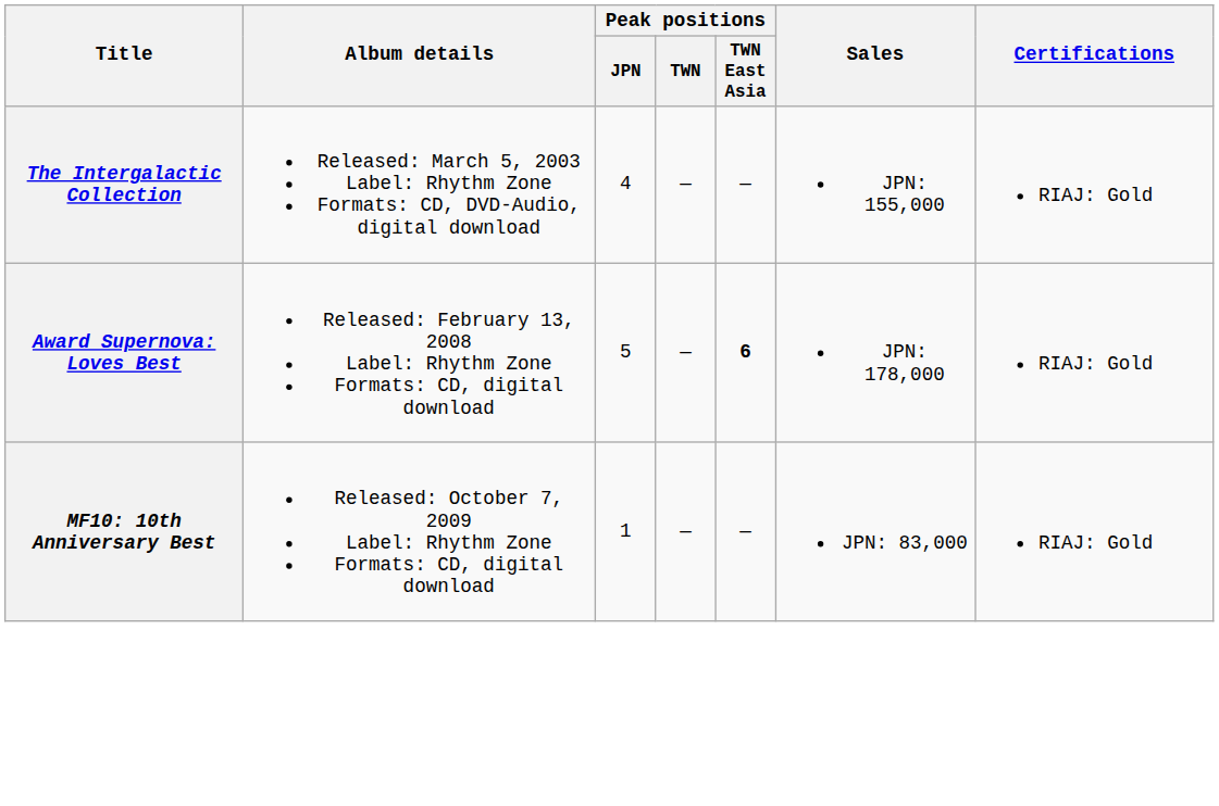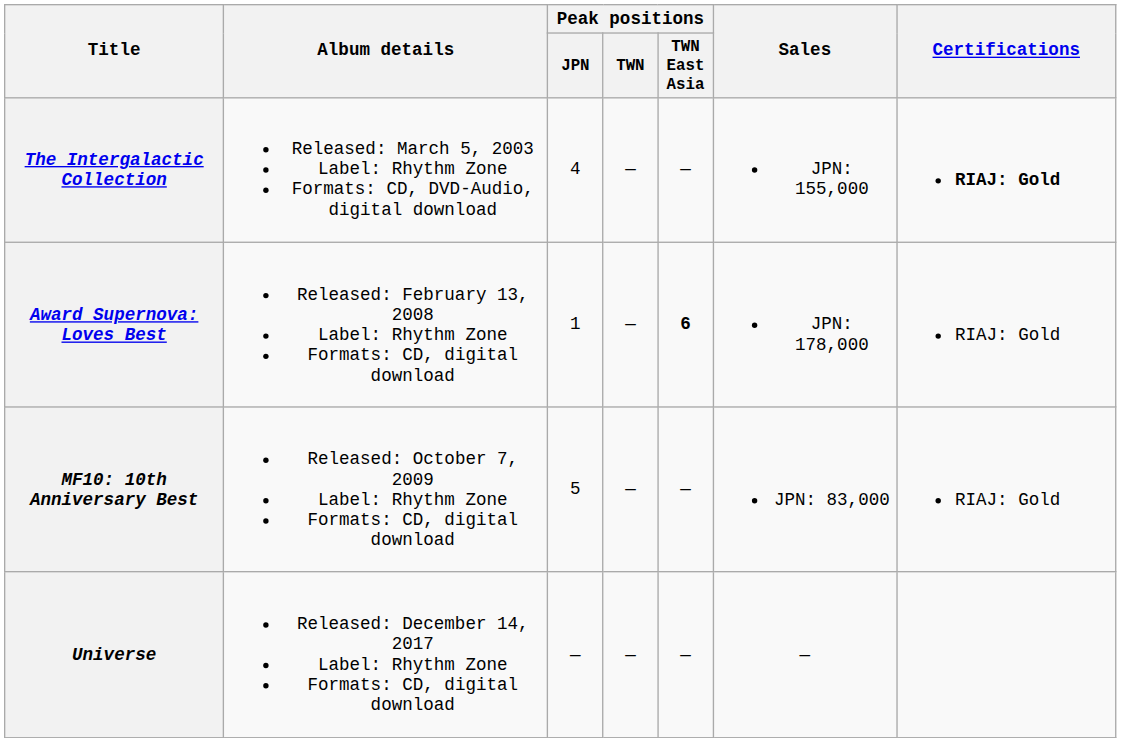The Intergalactic Collection | Certifications: normal -> bold
Award Supernova: Loves Best | Peak positions / JPN: 5 -> 1
MF10: 10th Anniversary Best | Peak positions / JPN: 1 -> 5
+ row: Universe | Released: December 14, 2017 Label: Rhythm Zone Formats: CD, digital download | — | — | — | —
